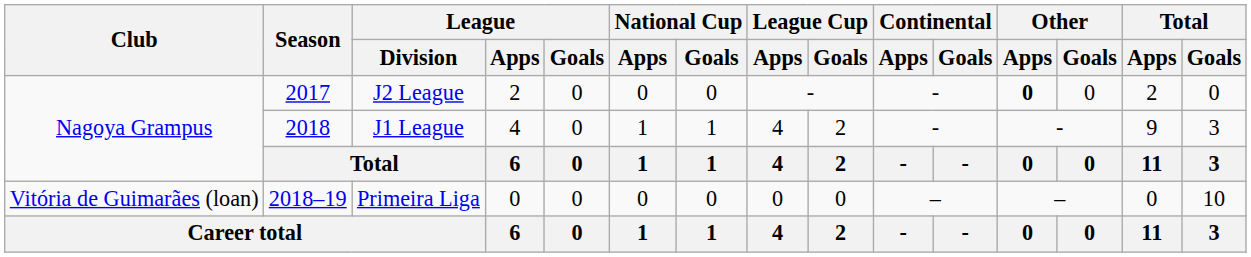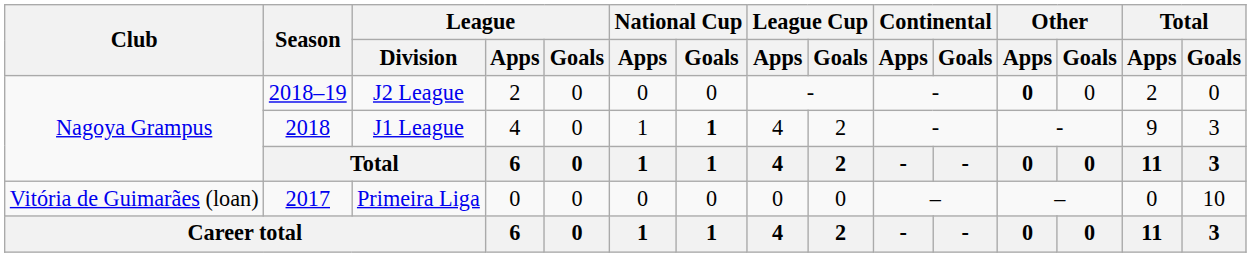J2 League | Season: 2017 -> 2018–19
J1 League | National Cup / Goals: normal -> bold
Primeira Liga | Season: 2018–19 -> 2017
